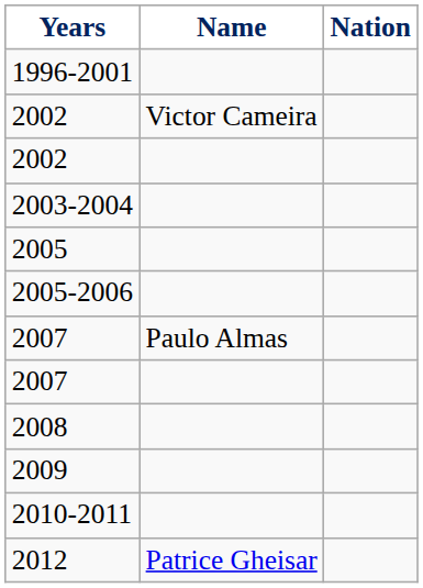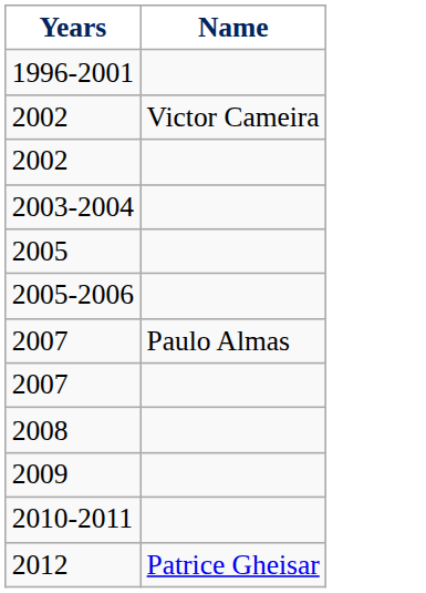- column: Nation
